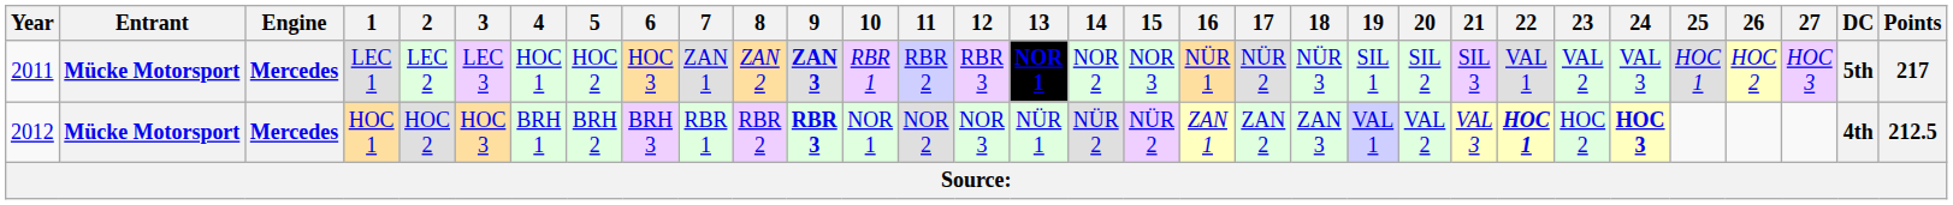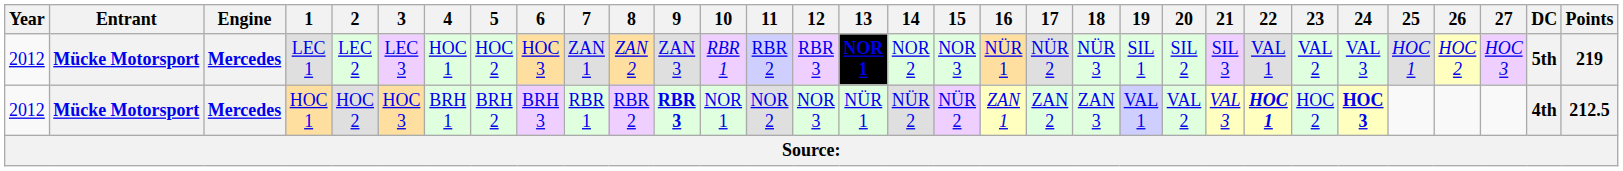LEC 1 | Year: 2011 -> 2012
LEC 1 | 9: bold -> normal
LEC 1 | Points: 217 -> 219
